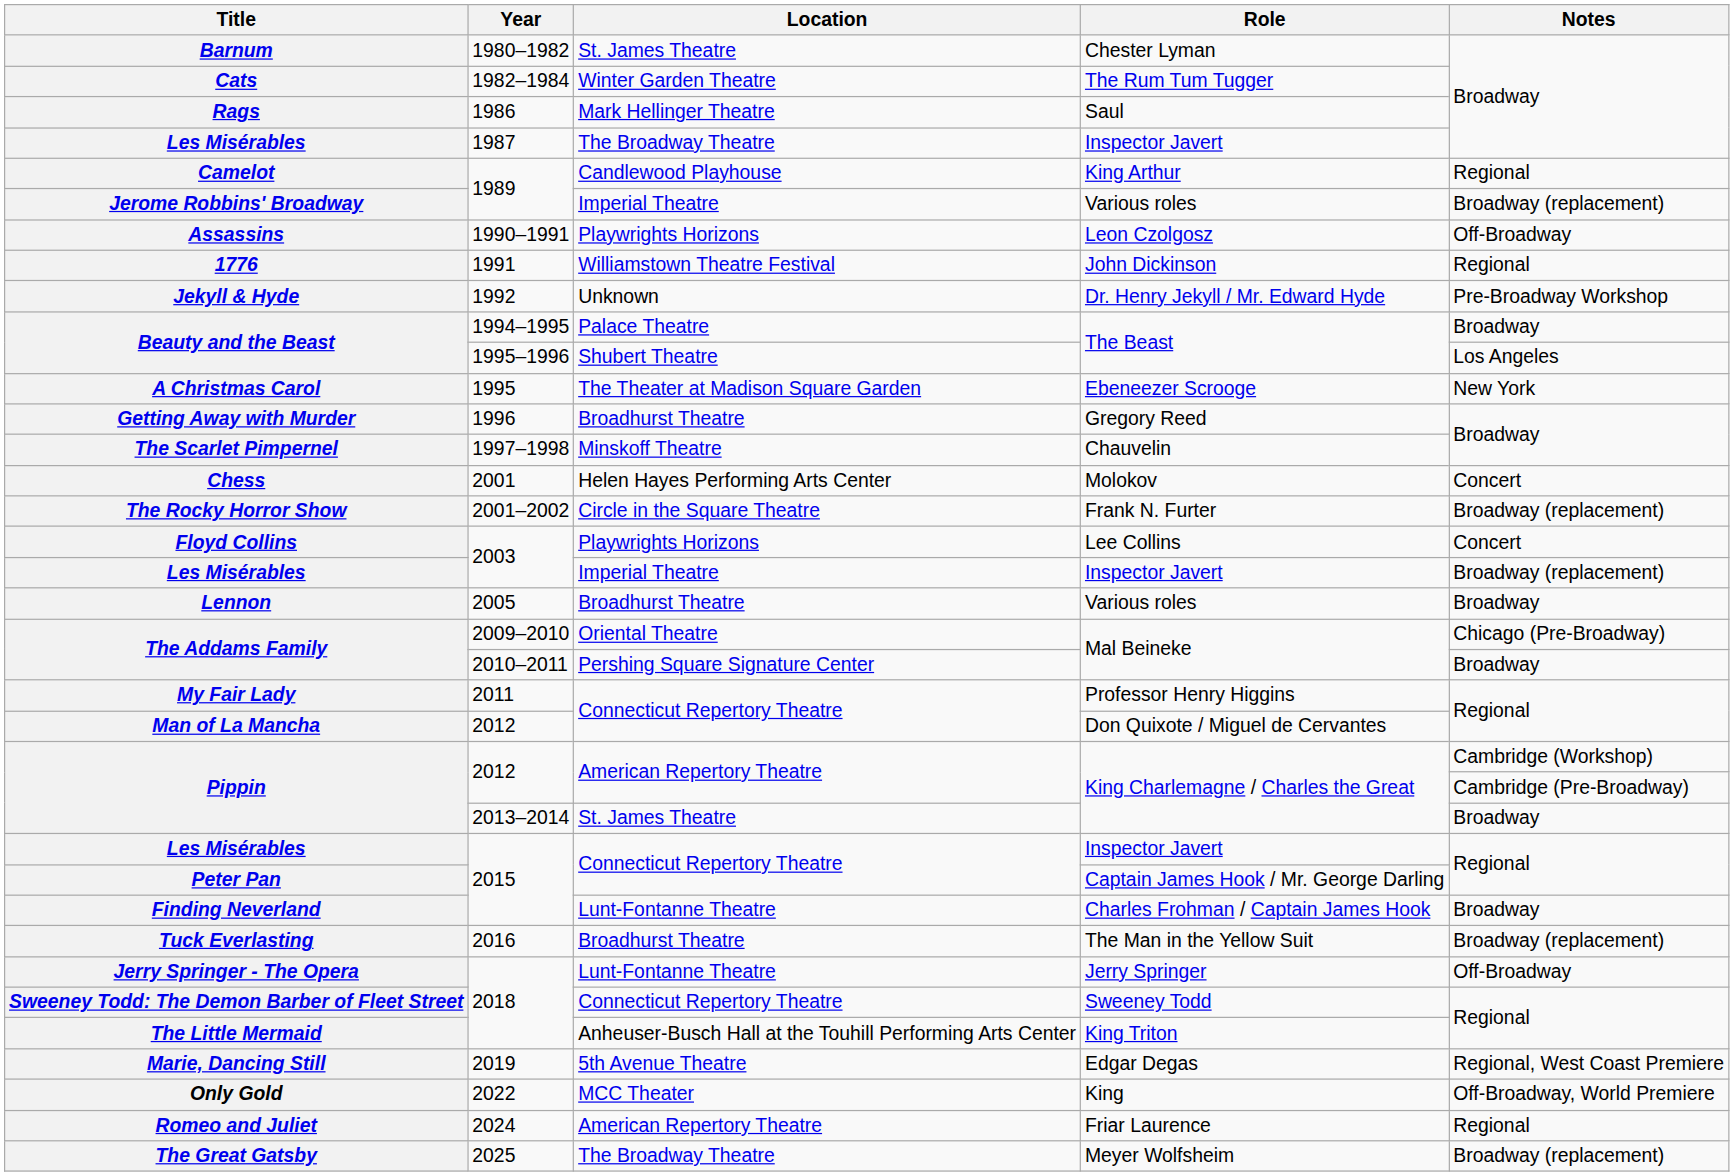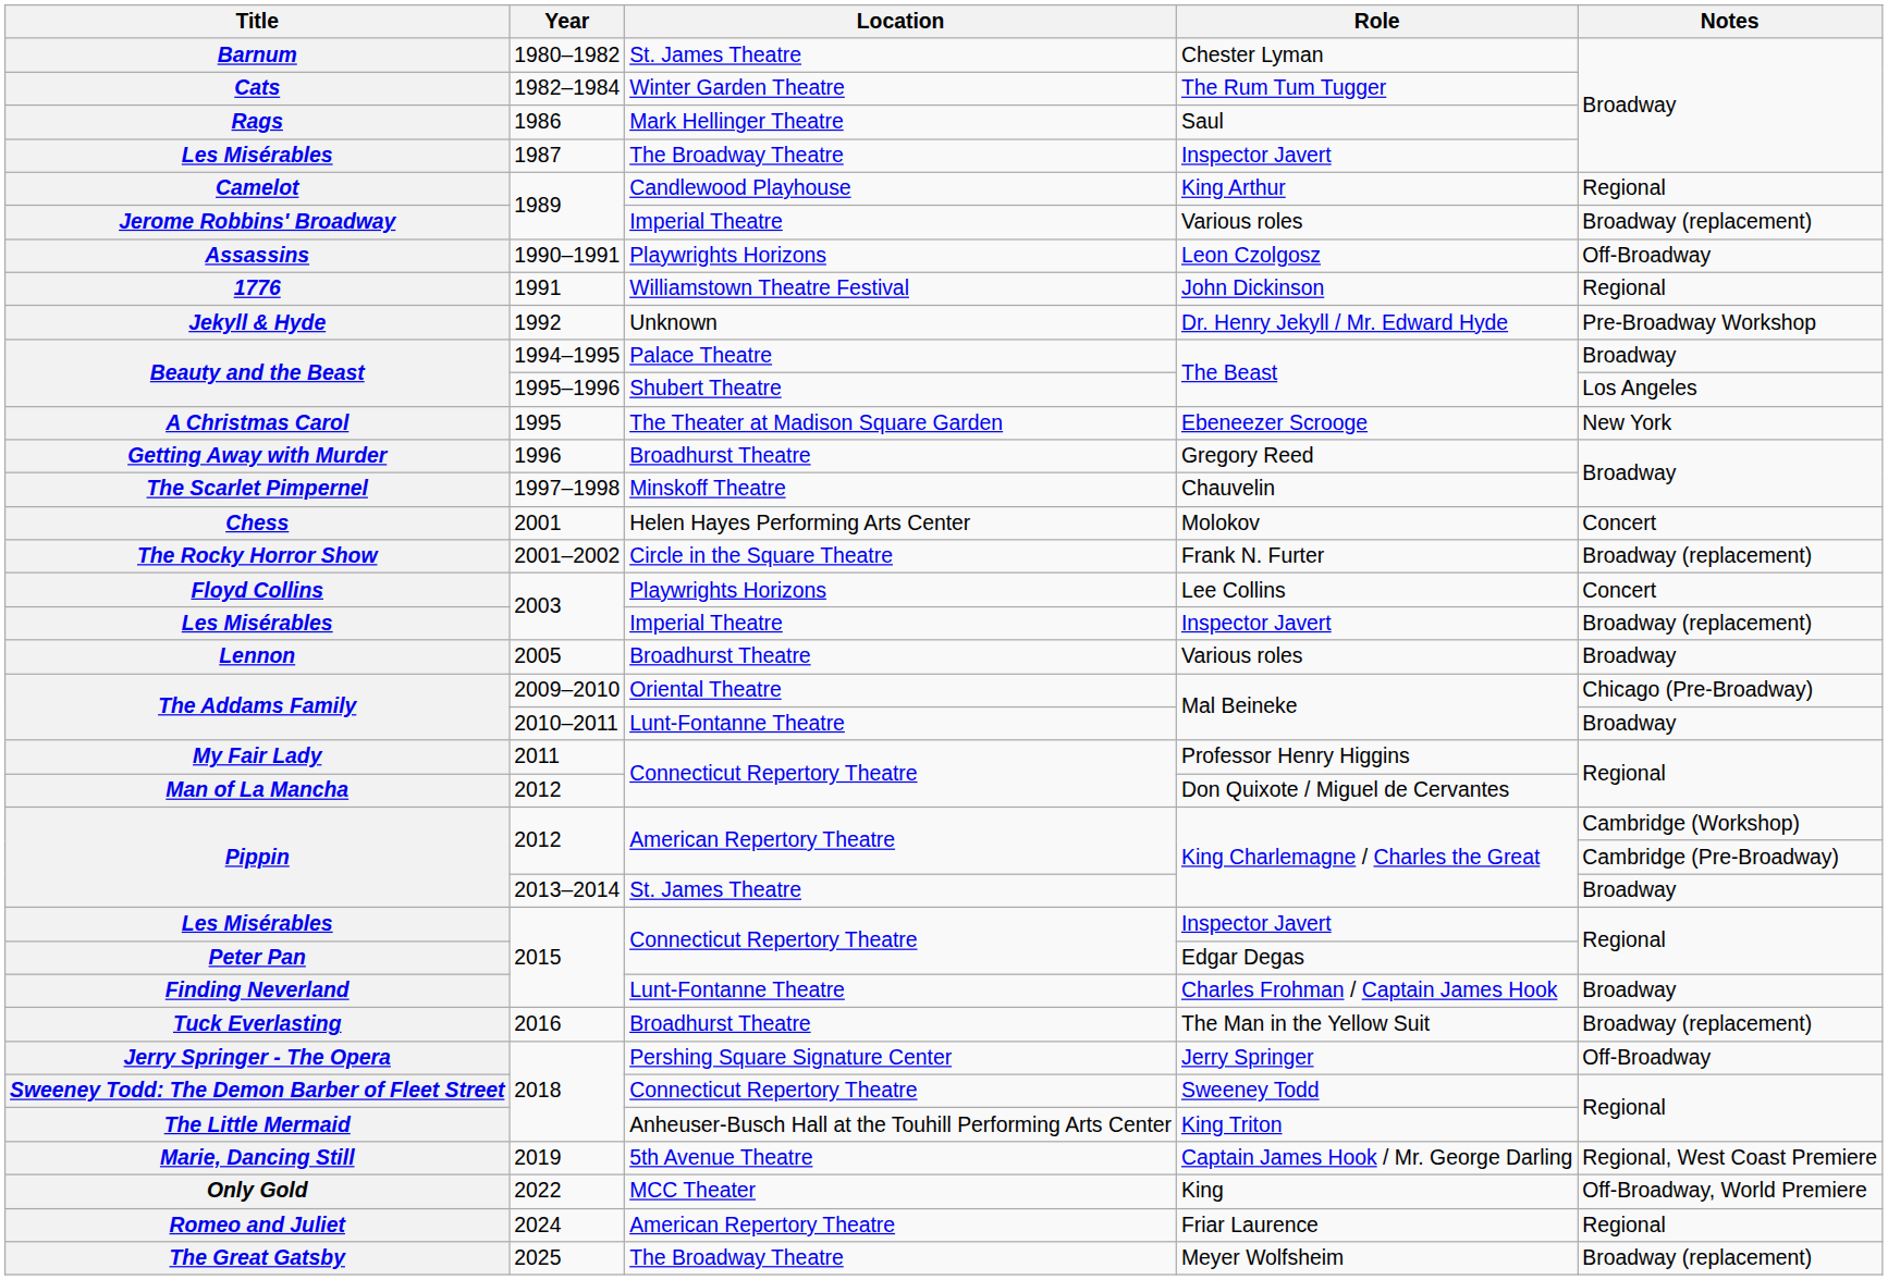The Addams Family / 2010–2011 | Location: Pershing Square Signature Center -> Lunt-Fontanne Theatre
Peter Pan | Role: Captain James Hook / Mr. George Darling -> Edgar Degas
Jerry Springer - The Opera | Location: Lunt-Fontanne Theatre -> Pershing Square Signature Center
Marie, Dancing Still | Role: Edgar Degas -> Captain James Hook / Mr. George Darling
